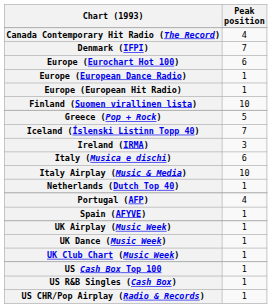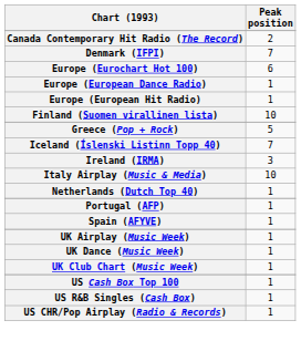Canada Contemporary Hit Radio (The Record) | Peak position: 4 -> 2
- row: Italy (Musica e dischi) | 6
Portugal (AFP) | Peak position: 4 -> 1
